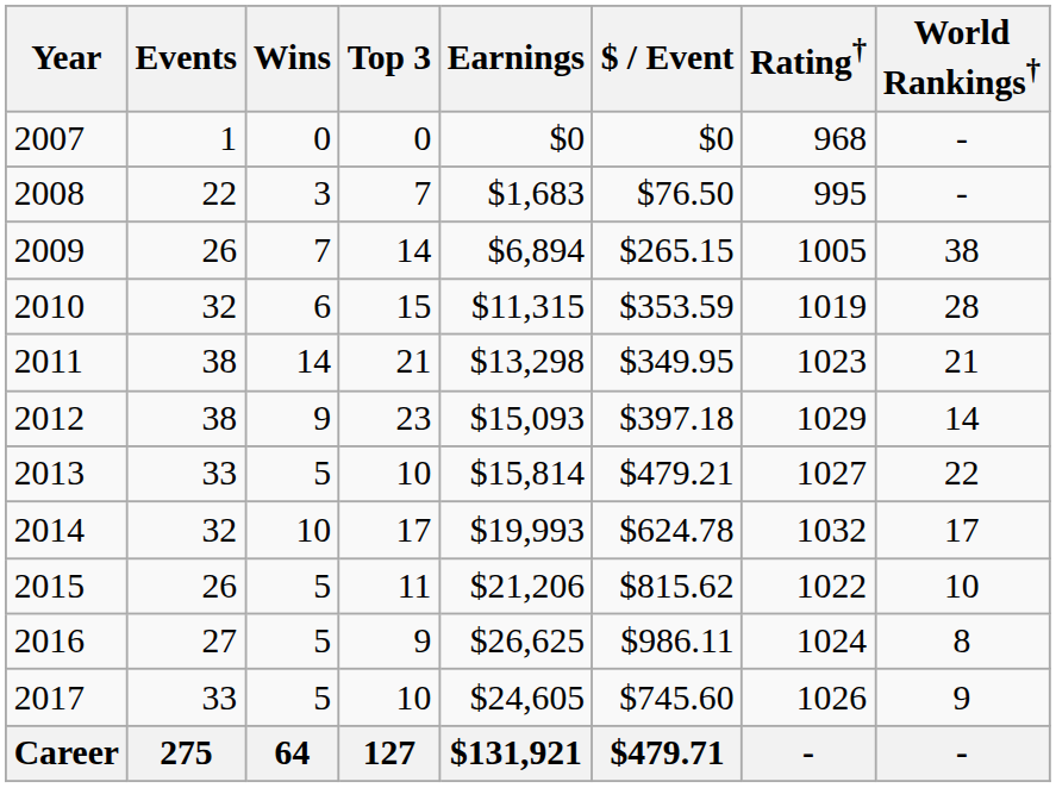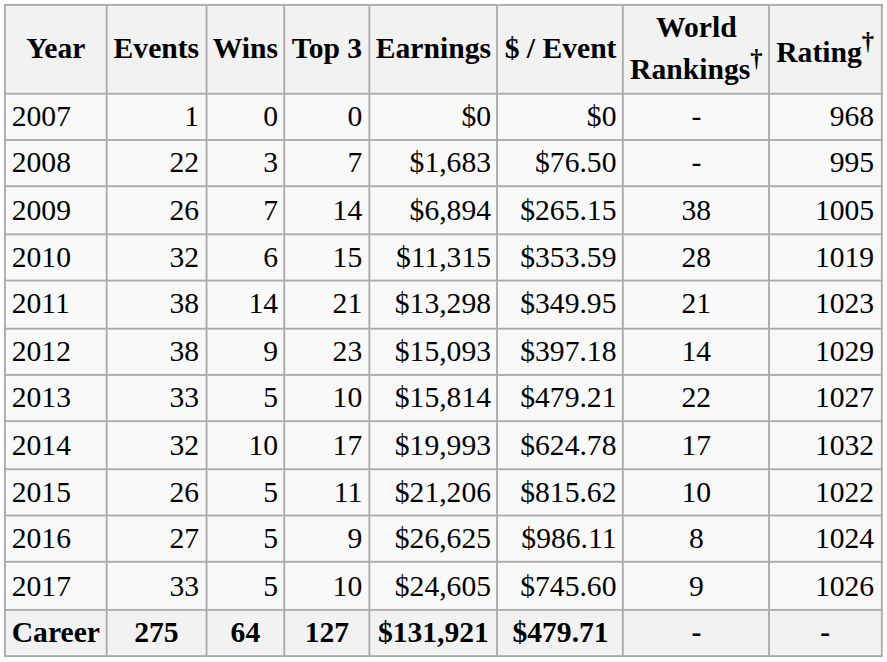columns swapped: Rating† <-> World Rankings†
